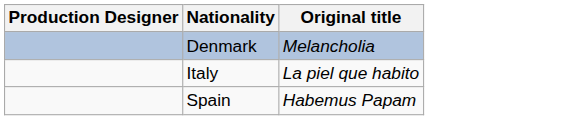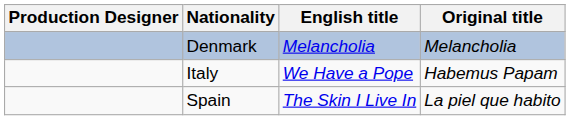+ column: English title | Melancholia | We Have a Pope | The Skin I Live In
Italy | Original title: La piel que habito -> Habemus Papam
Spain | Original title: Habemus Papam -> La piel que habito
